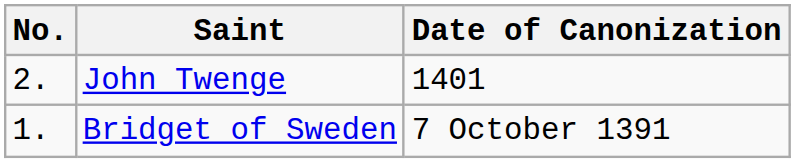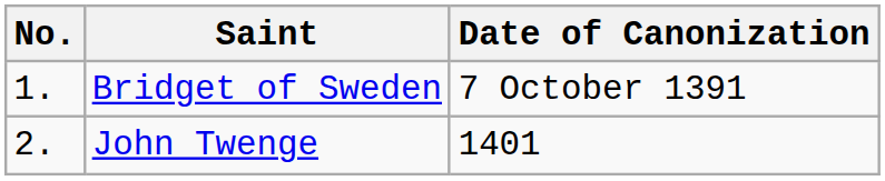rows swapped: Bridget of Sweden <-> John Twenge
